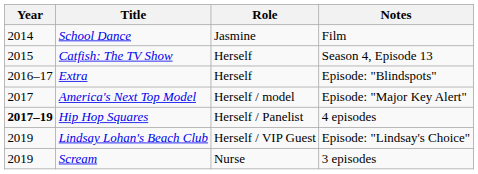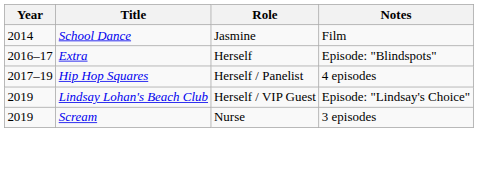- row: 2015 | Catfish: The TV Show | Herself | Season 4, Episode 13
- row: 2017 | America's Next Top Model | Herself / model | Episode: "Major Key Alert"
Hip Hop Squares | Year: bold -> normal
